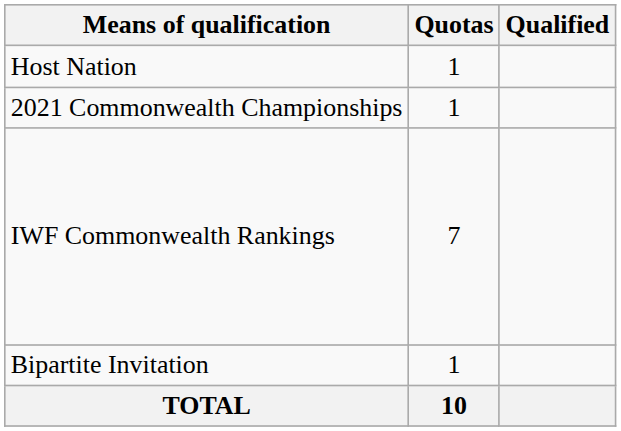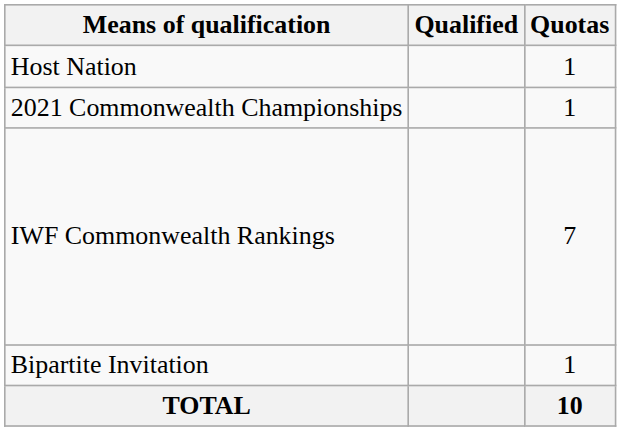columns swapped: Quotas <-> Qualified
